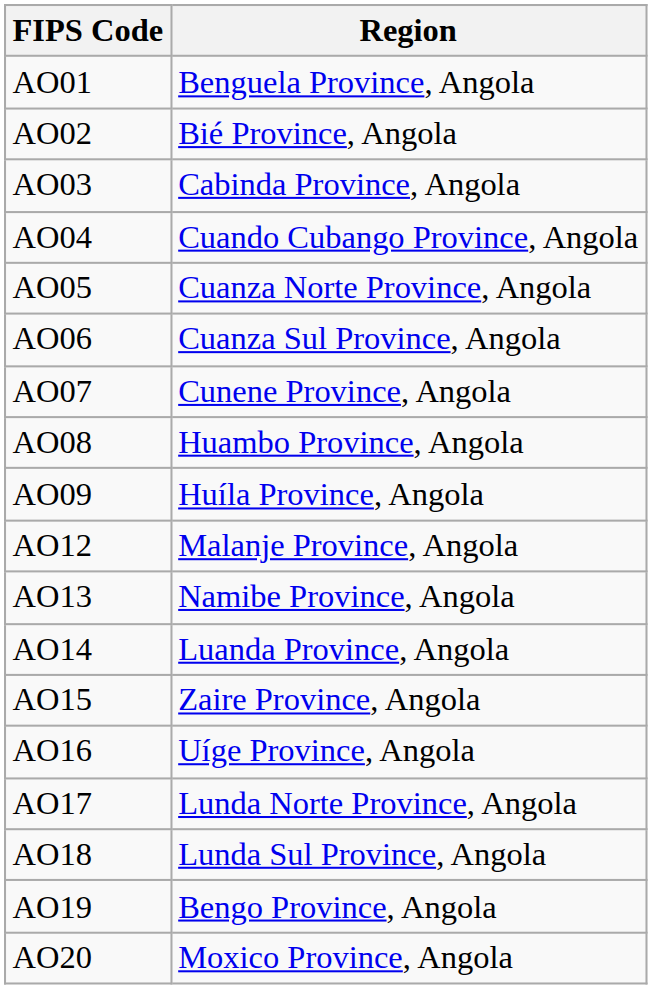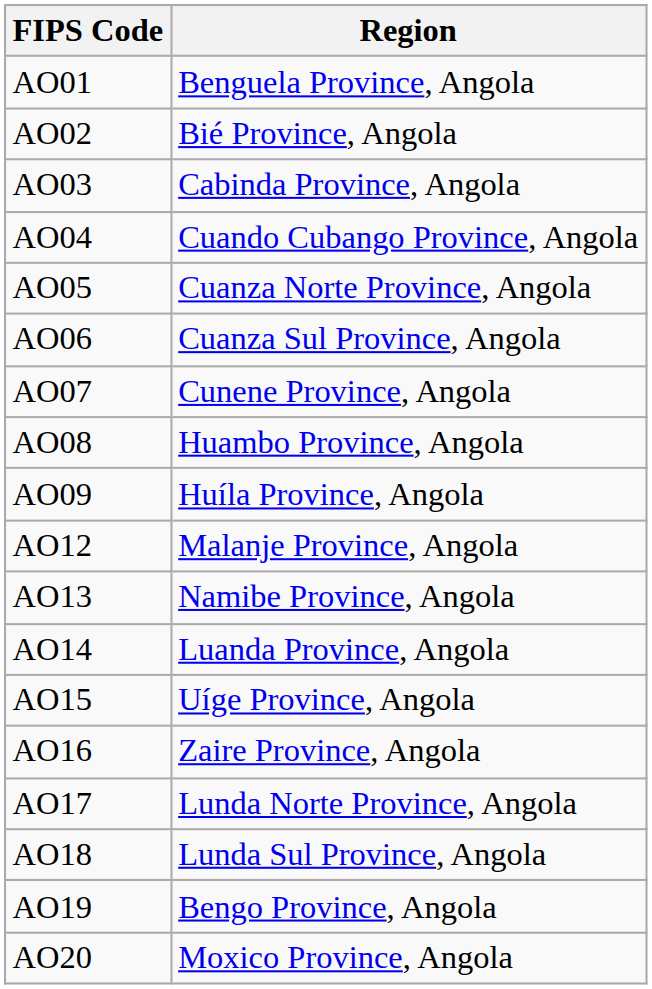AO15 | Region: Zaire Province, Angola -> Uíge Province, Angola
AO16 | Region: Uíge Province, Angola -> Zaire Province, Angola
